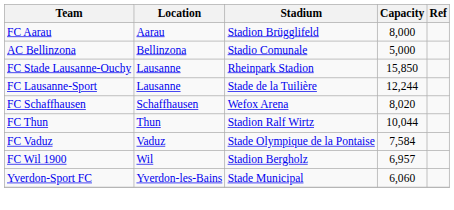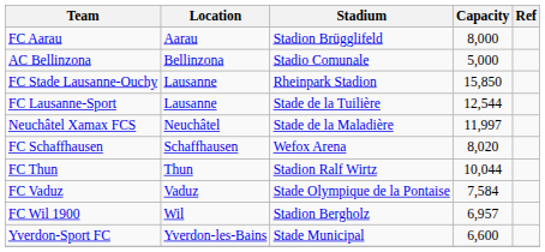FC Lausanne-Sport | Capacity: 12,244 -> 12,544
+ row: Neuchâtel Xamax FCS | Neuchâtel | Stade de la Maladière | 11,997
Yverdon-Sport FC | Capacity: 6,060 -> 6,600
